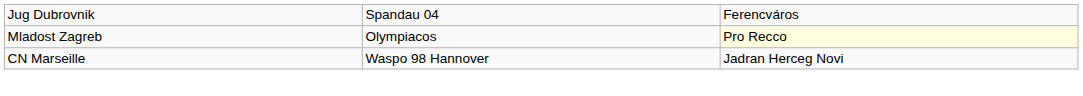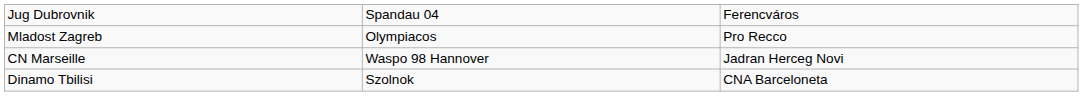Mladost Zagreb | column 3: lightyellow background -> no background
+ row: Dinamo Tbilisi | Szolnok | CNA Barceloneta
